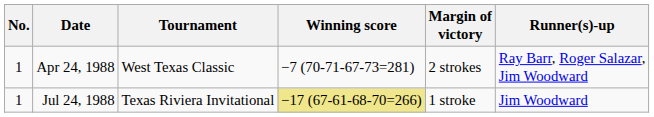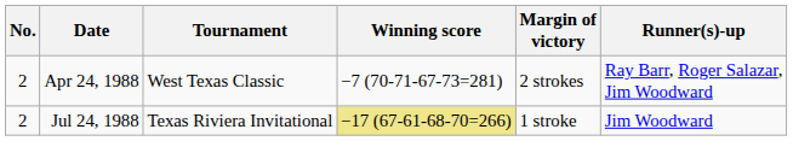Apr 24, 1988 | No.: 1 -> 2
Jul 24, 1988 | No.: 1 -> 2
